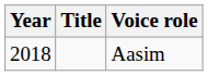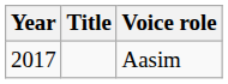Aasim | Year: 2018 -> 2017
